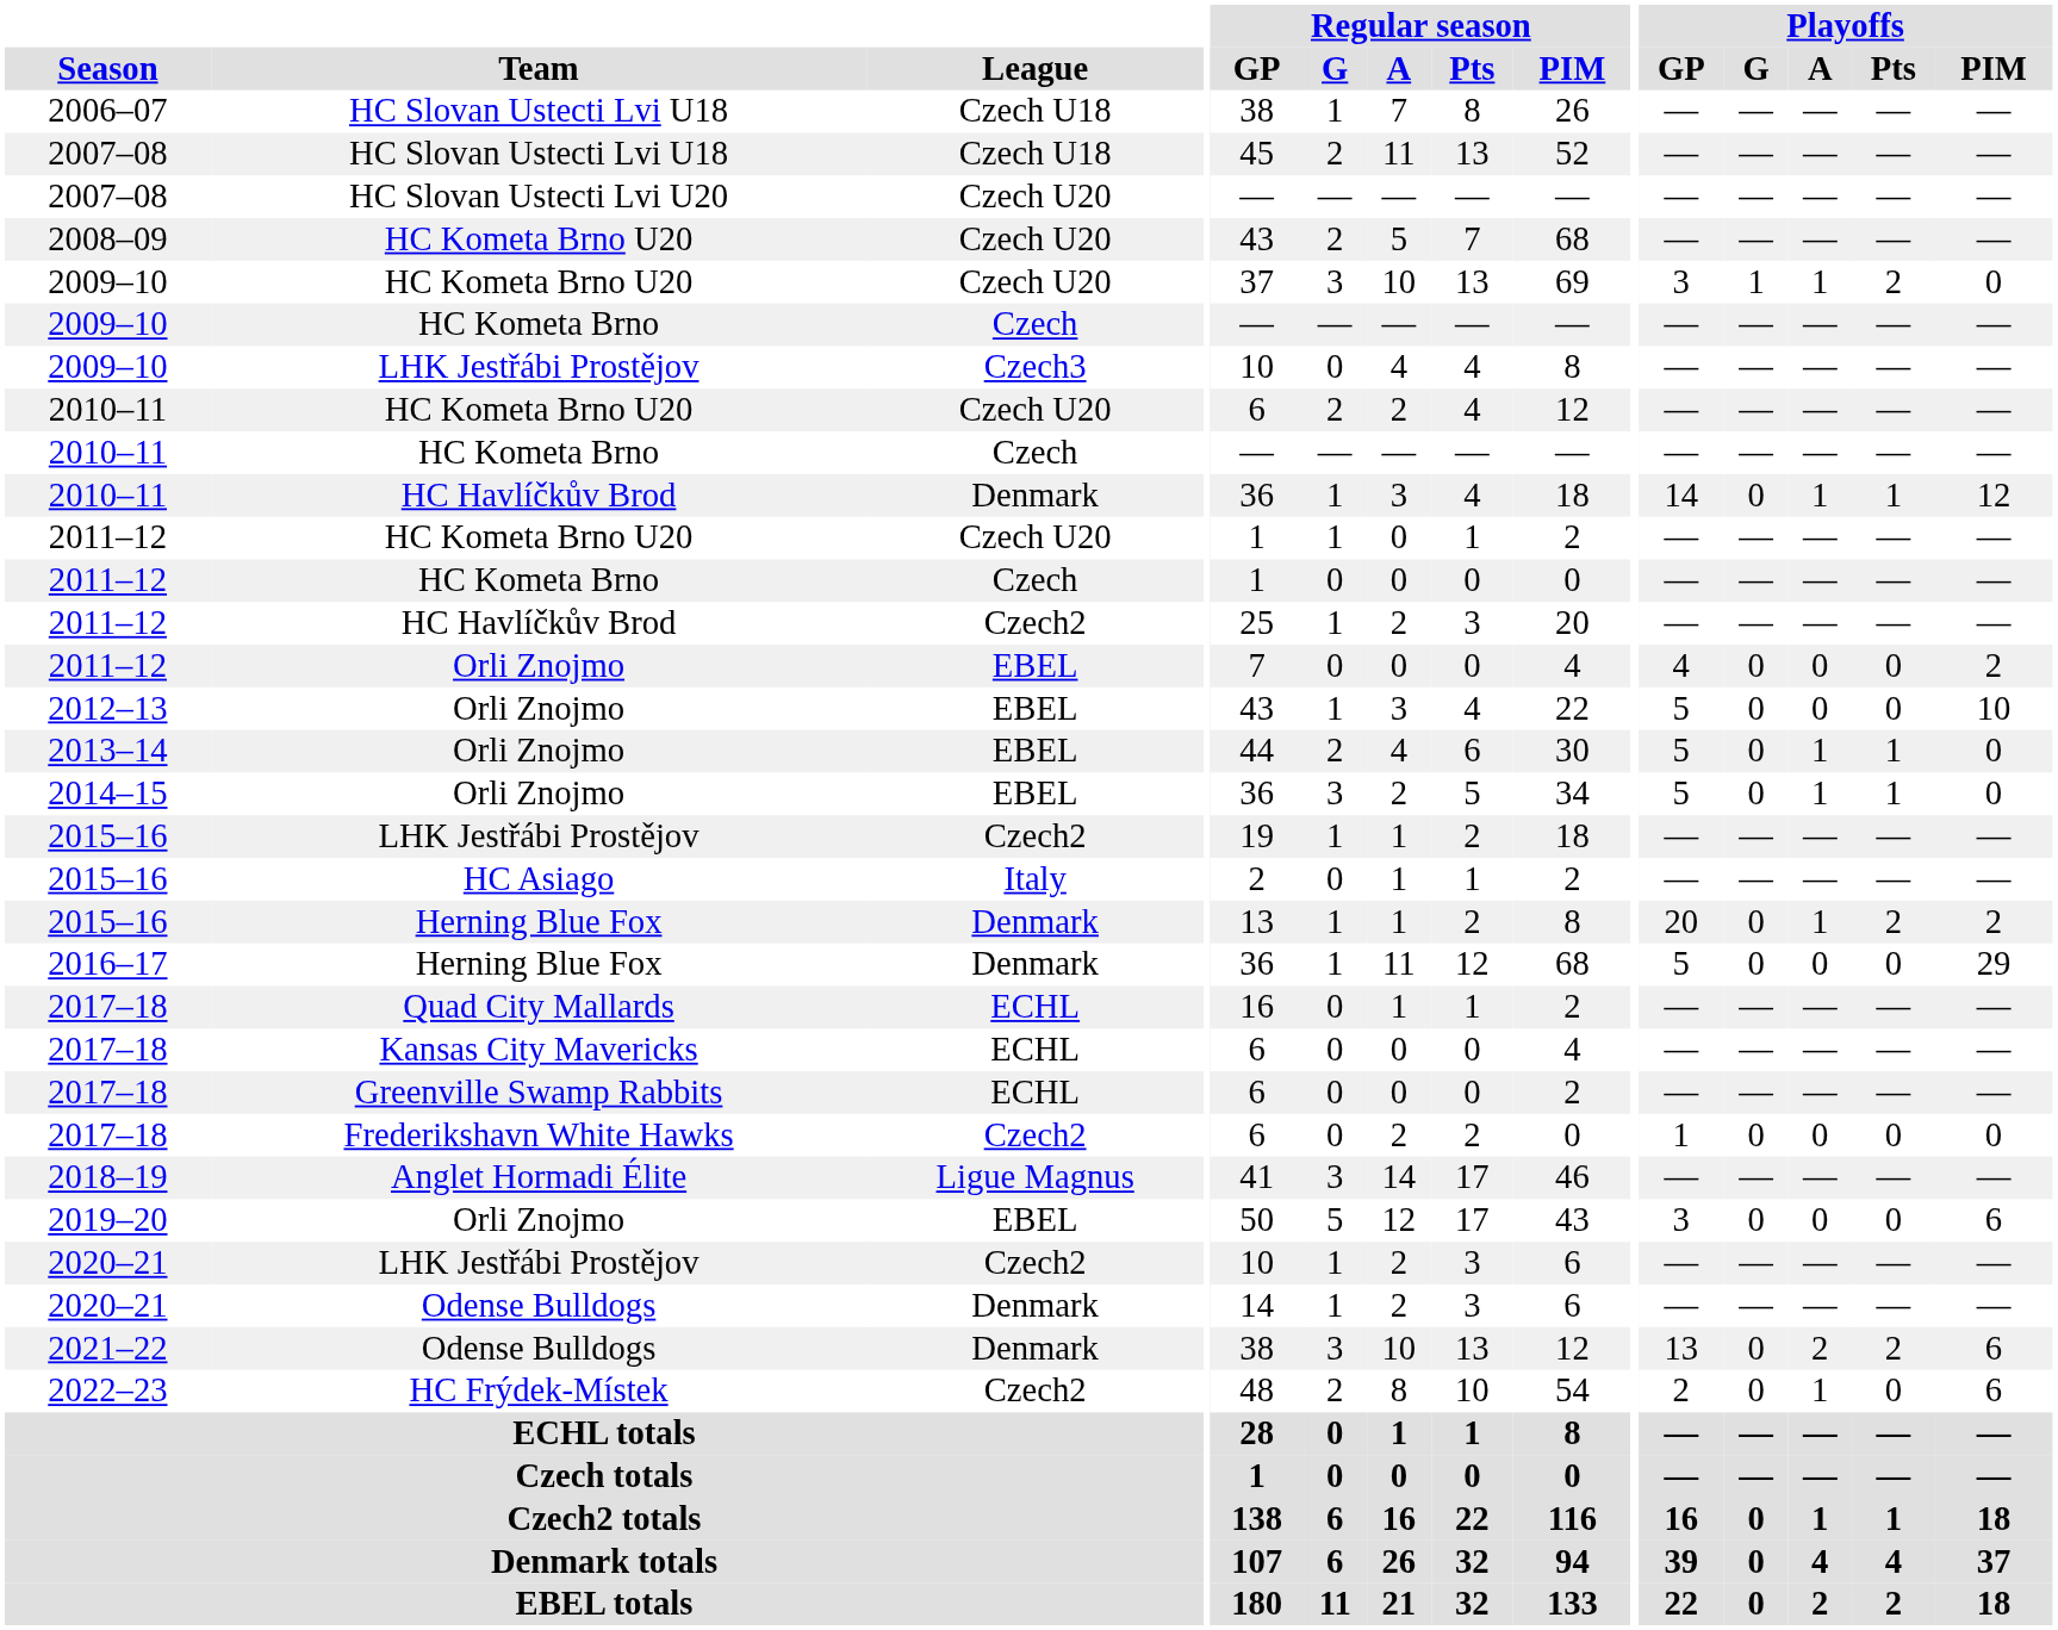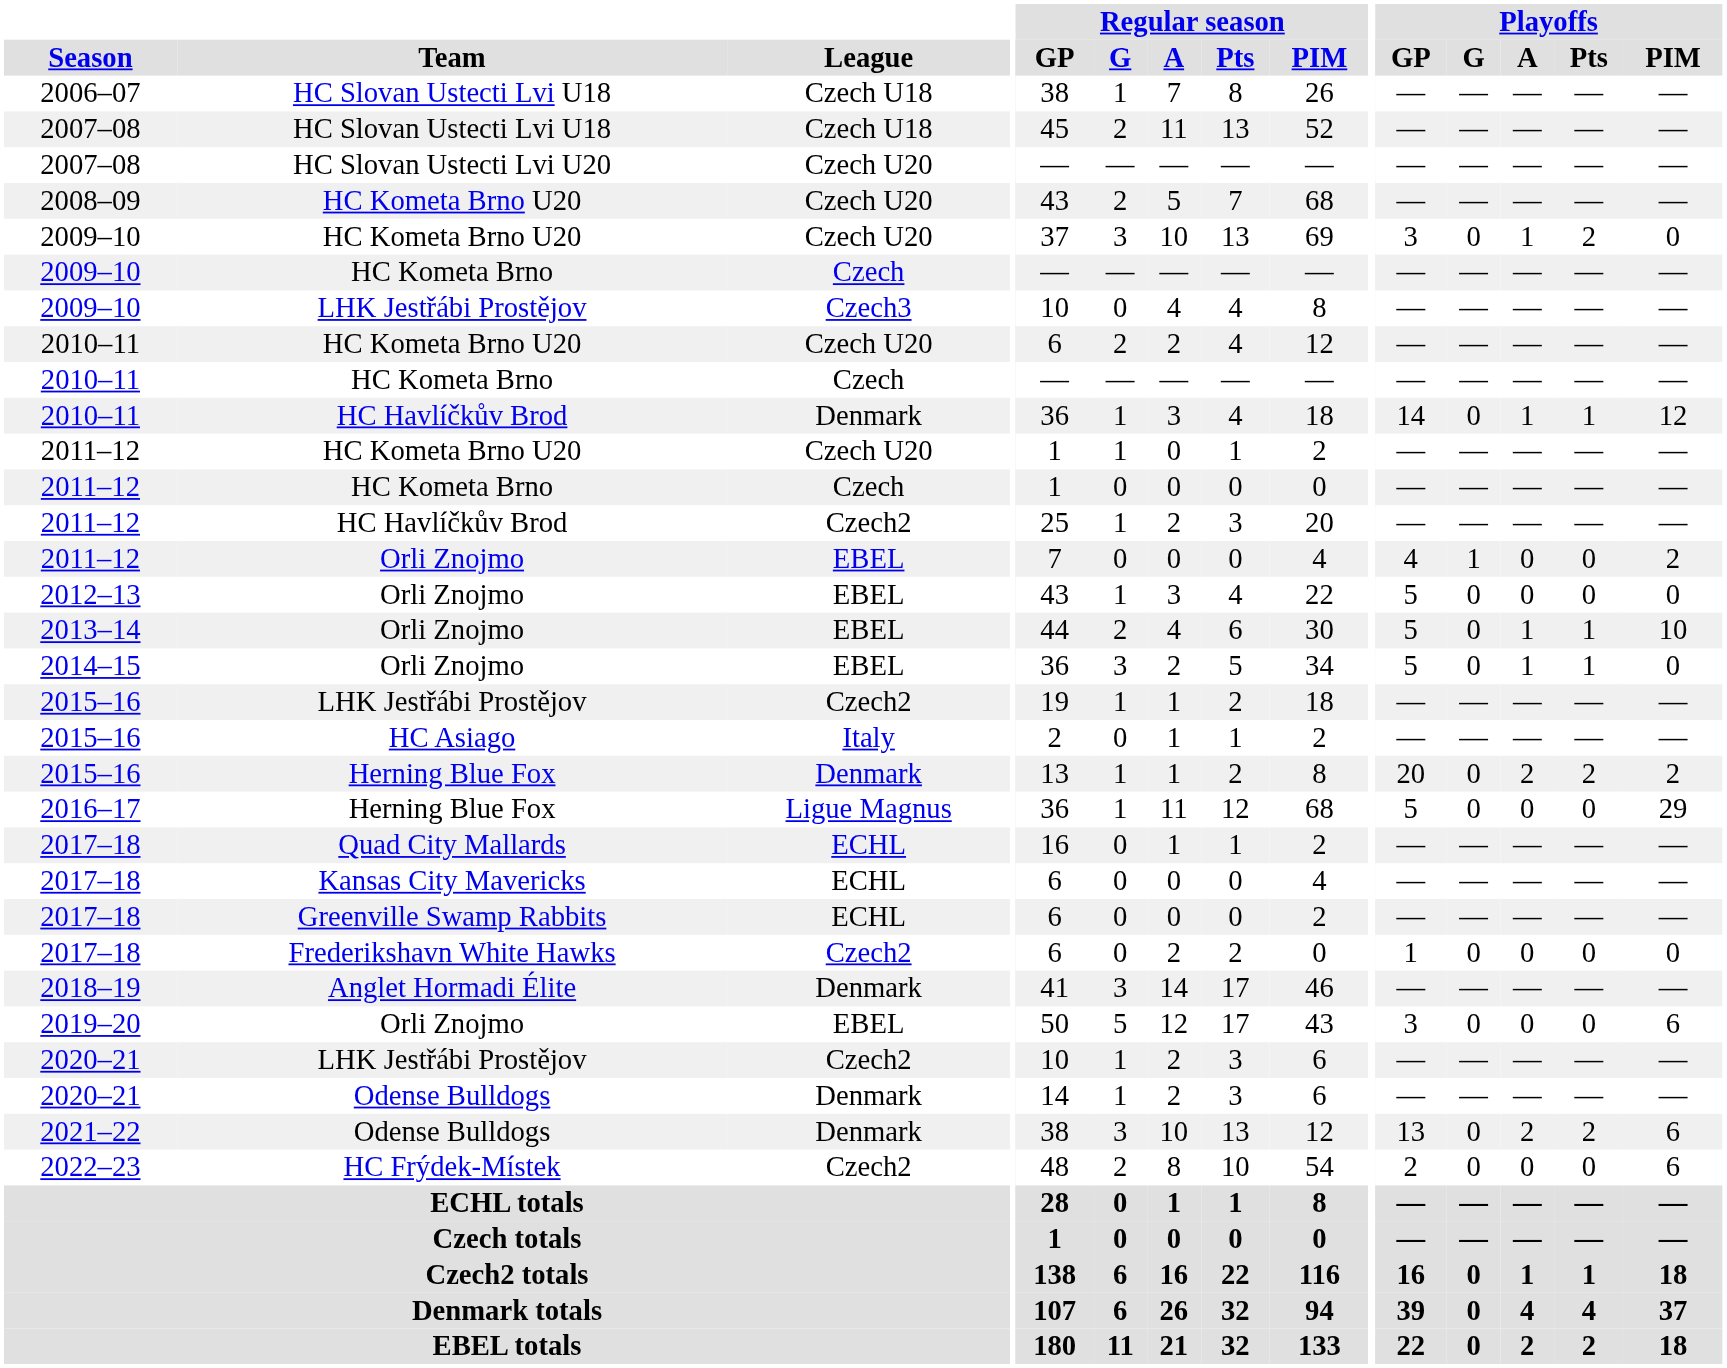2009–10 / HC Kometa Brno U20 | Playoffs / G: 1 -> 0
2011–12 / Orli Znojmo | Playoffs / G: 0 -> 1
2012–13 | Playoffs / PIM: 10 -> 0
2013–14 | Playoffs / PIM: 0 -> 10
2015–16 / Herning Blue Fox | Playoffs / A: 1 -> 2
2016–17 | League: Denmark -> Ligue Magnus
2018–19 | League: Ligue Magnus -> Denmark
2022–23 | Playoffs / A: 1 -> 0
